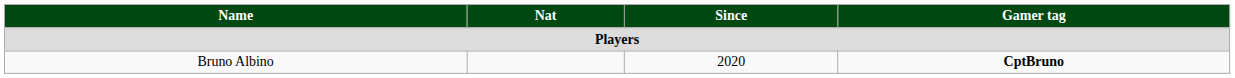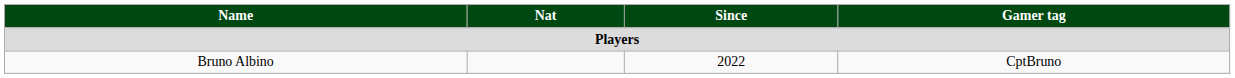Bruno Albino | Since: 2020 -> 2022
Bruno Albino | Gamer tag: bold -> normal
